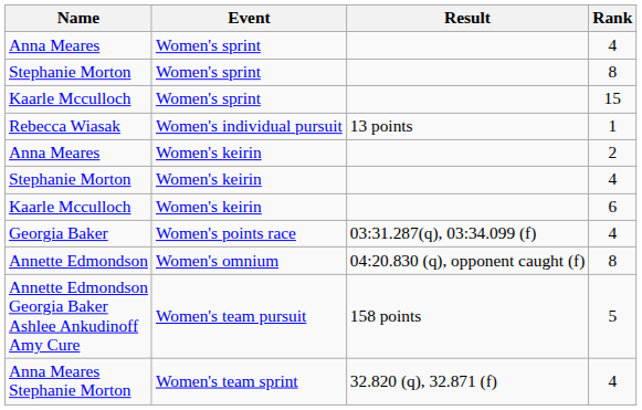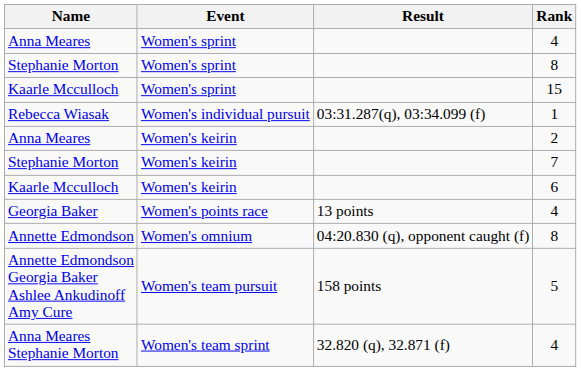Rebecca Wiasak | Result: 13 points -> 03:31.287(q), 03:34.099 (f)
Stephanie Morton / Women's keirin | Rank: 4 -> 7
Georgia Baker | Result: 03:31.287(q), 03:34.099 (f) -> 13 points
